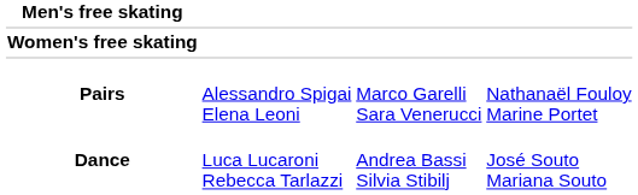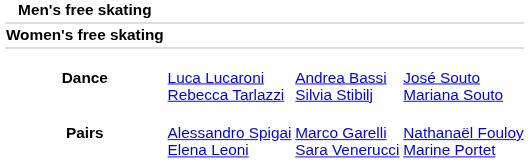rows swapped: Pairs <-> Dance
